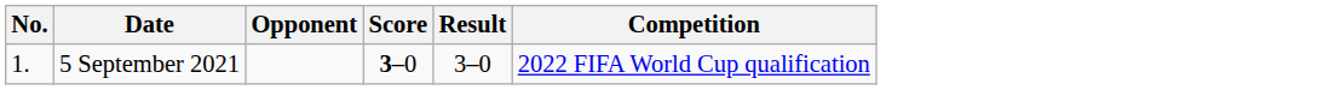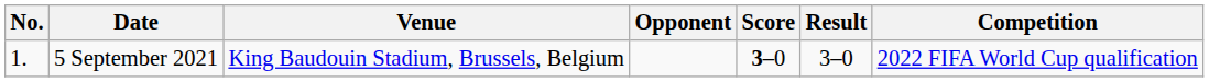+ column: Venue | King Baudouin Stadium, Brussels, Belgium
